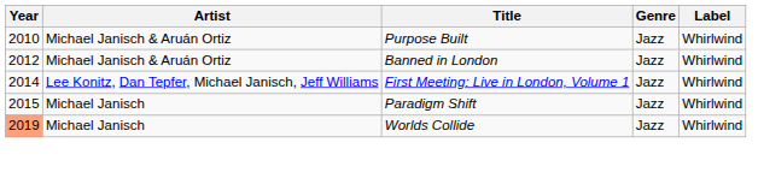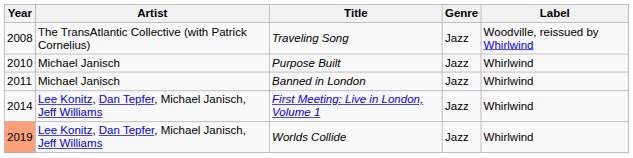+ row: 2008 | The TransAtlantic Collective (with Patrick Cornelius) | Traveling Song | Jazz | Woodville, reissued by Whirlwind
Purpose Built | Artist: Michael Janisch & Aruán Ortiz -> Michael Janisch
Banned in London | Year: 2012 -> 2011
Banned in London | Artist: Michael Janisch & Aruán Ortiz -> Michael Janisch
- row: 2015 | Michael Janisch | Paradigm Shift | Jazz | Whirlwind
Worlds Collide | Artist: Michael Janisch -> Lee Konitz, Dan Tepfer, Michael Janisch, Jeff Williams
